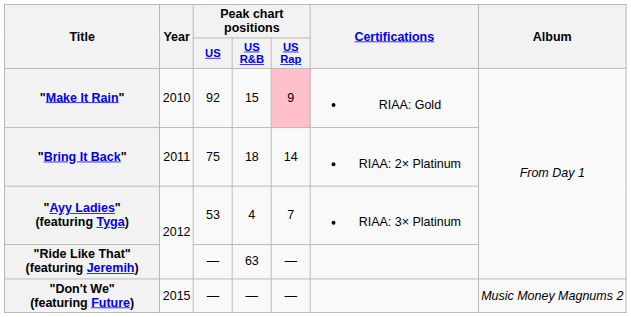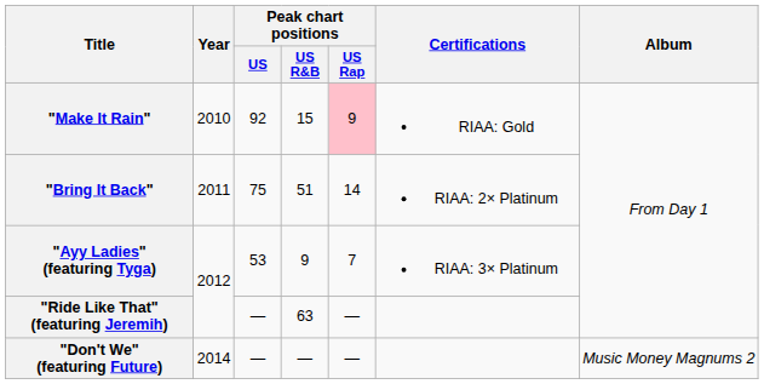"Bring It Back" | Peak chart positions / US R&B: 18 -> 51
"Ayy Ladies" (featuring Tyga) | Peak chart positions / US R&B: 4 -> 9
"Don't We" (featuring Future) | Year: 2015 -> 2014
